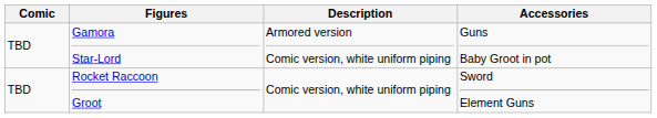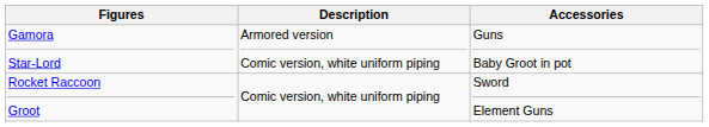- column: Comic | TBD | TBD
